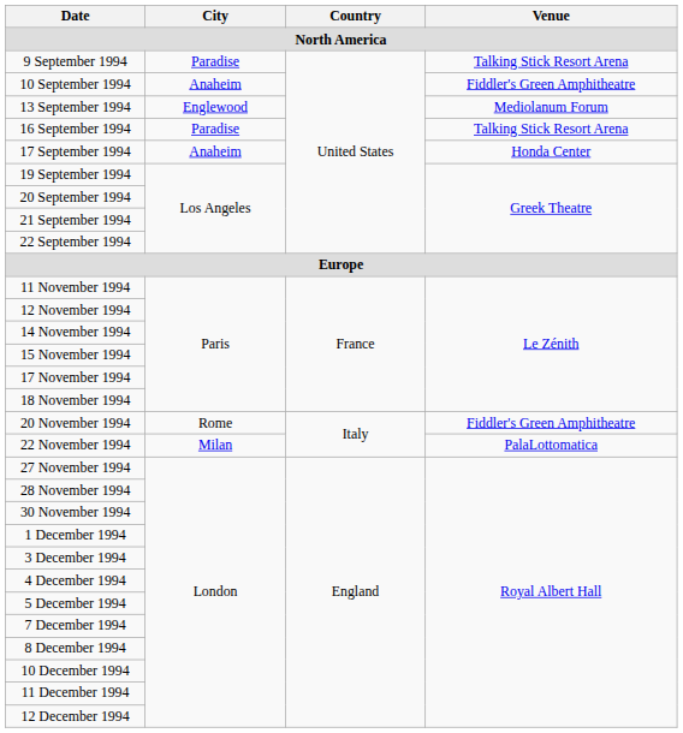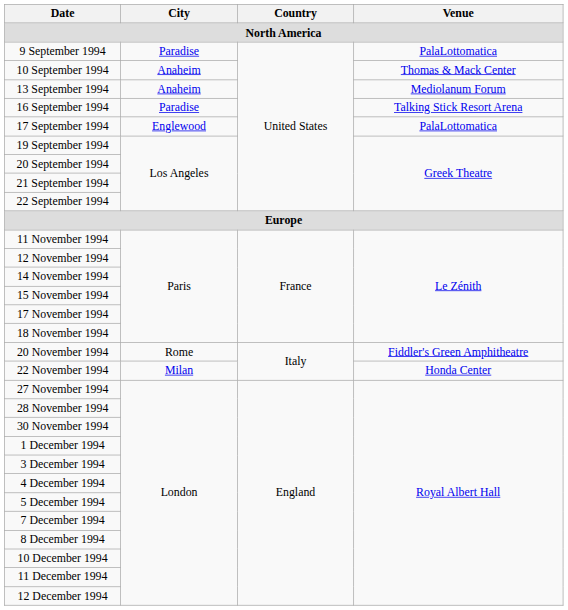9 September 1994 | Venue: Talking Stick Resort Arena -> PalaLottomatica
10 September 1994 | Venue: Fiddler's Green Amphitheatre -> Thomas & Mack Center
13 September 1994 | City: Englewood -> Anaheim
17 September 1994 | City: Anaheim -> Englewood
17 September 1994 | Venue: Honda Center -> PalaLottomatica
22 November 1994 | Venue: PalaLottomatica -> Honda Center
